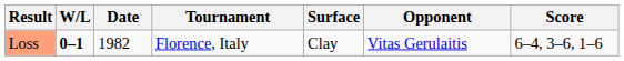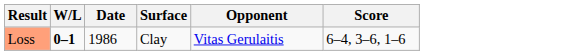- column: Tournament | Florence, Italy
Loss | Date: 1982 -> 1986
